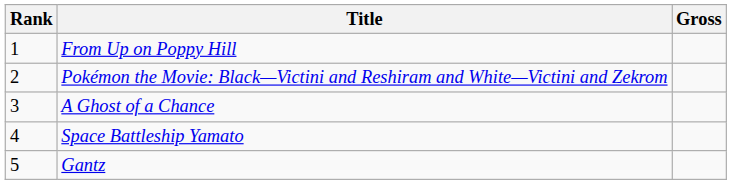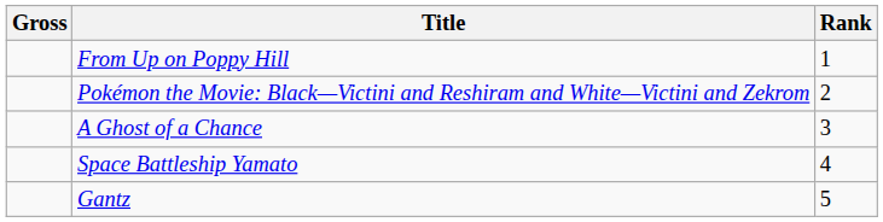columns swapped: Rank <-> Gross
